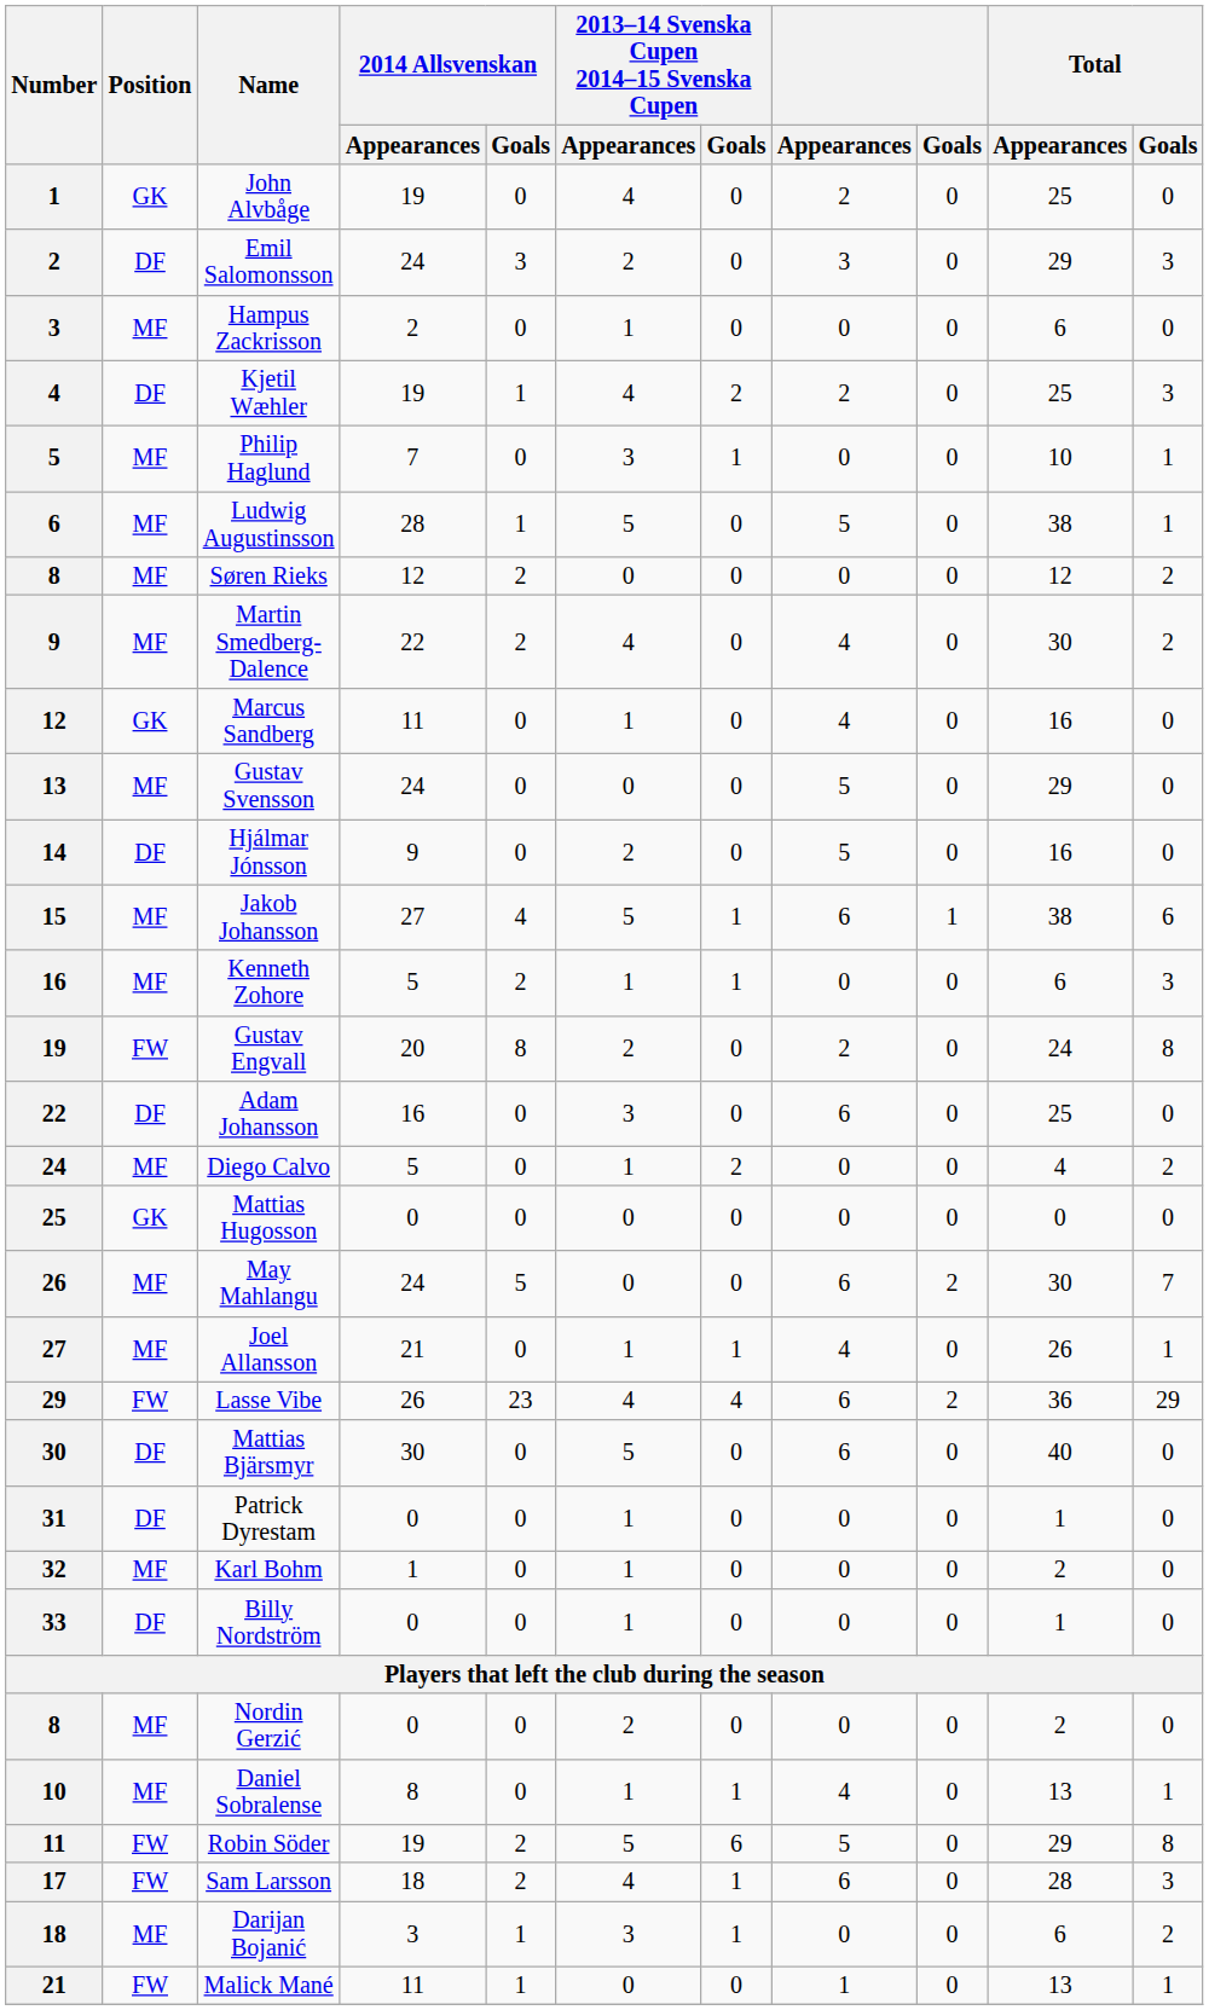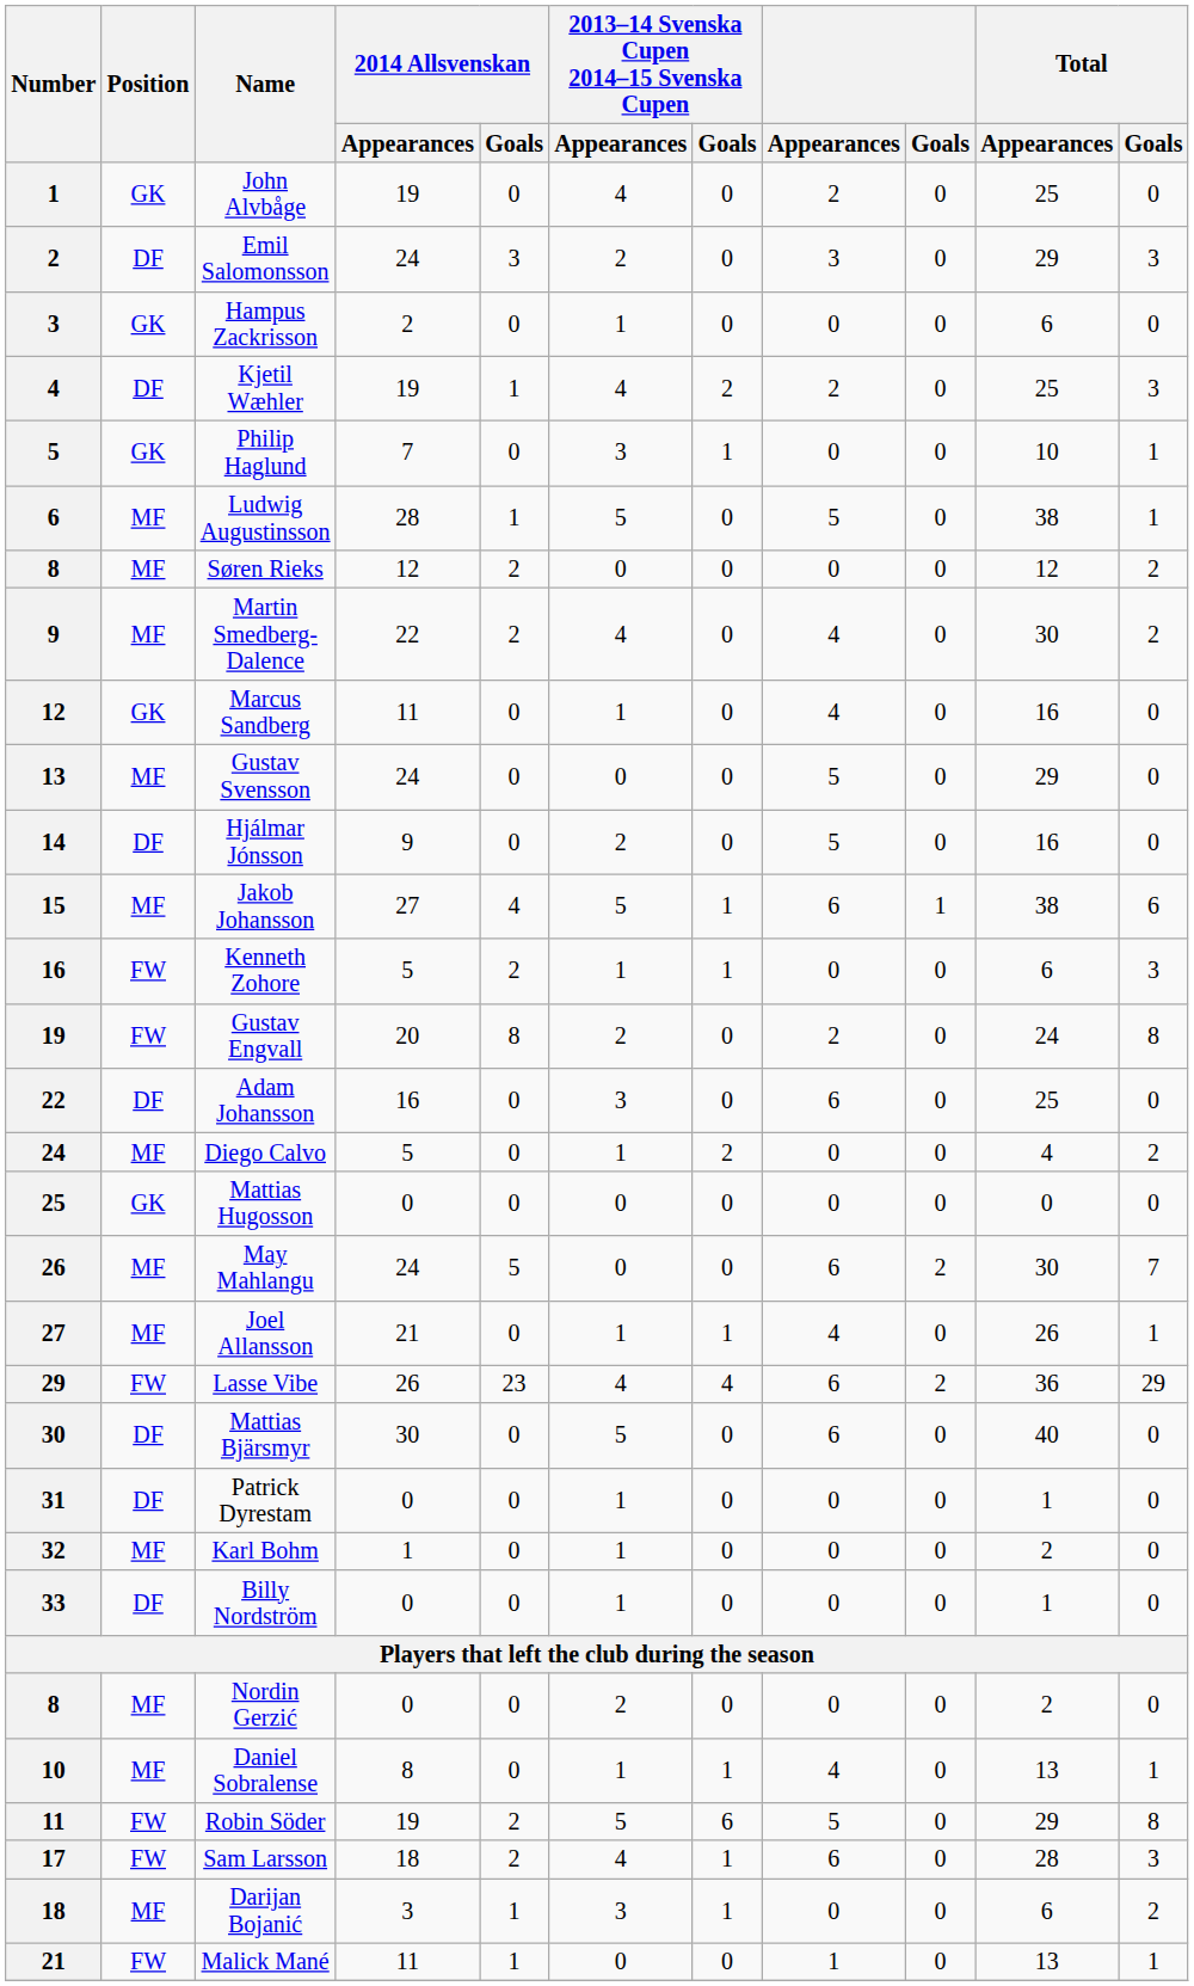Hampus Zackrisson | Position: MF -> GK
Philip Haglund | Position: MF -> GK
Kenneth Zohore | Position: MF -> FW
